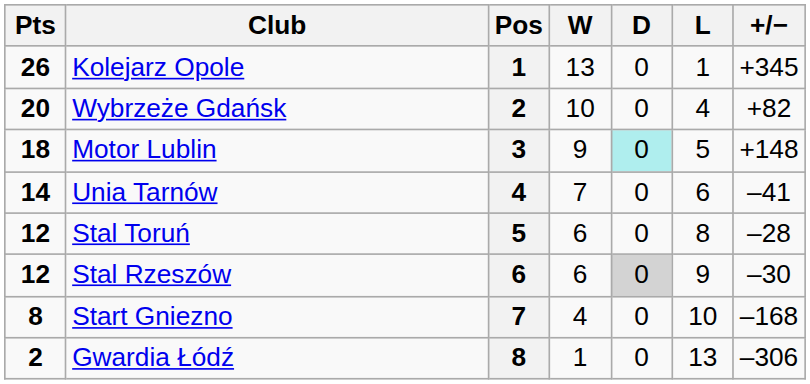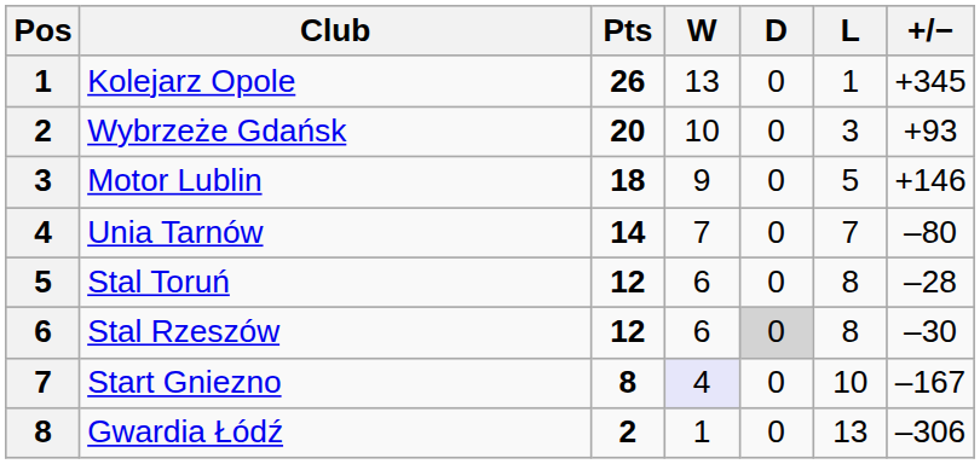columns swapped: Pos <-> Pts
Wybrzeże Gdańsk | L: 4 -> 3
Wybrzeże Gdańsk | +/−: +82 -> +93
Motor Lublin | D: paleturquoise background -> no background
Motor Lublin | +/−: +148 -> +146
Unia Tarnów | L: 6 -> 7
Unia Tarnów | +/−: –41 -> –80
Stal Rzeszów | L: 9 -> 8
Start Gniezno | W: no background -> lavender background
Start Gniezno | +/−: –168 -> –167
